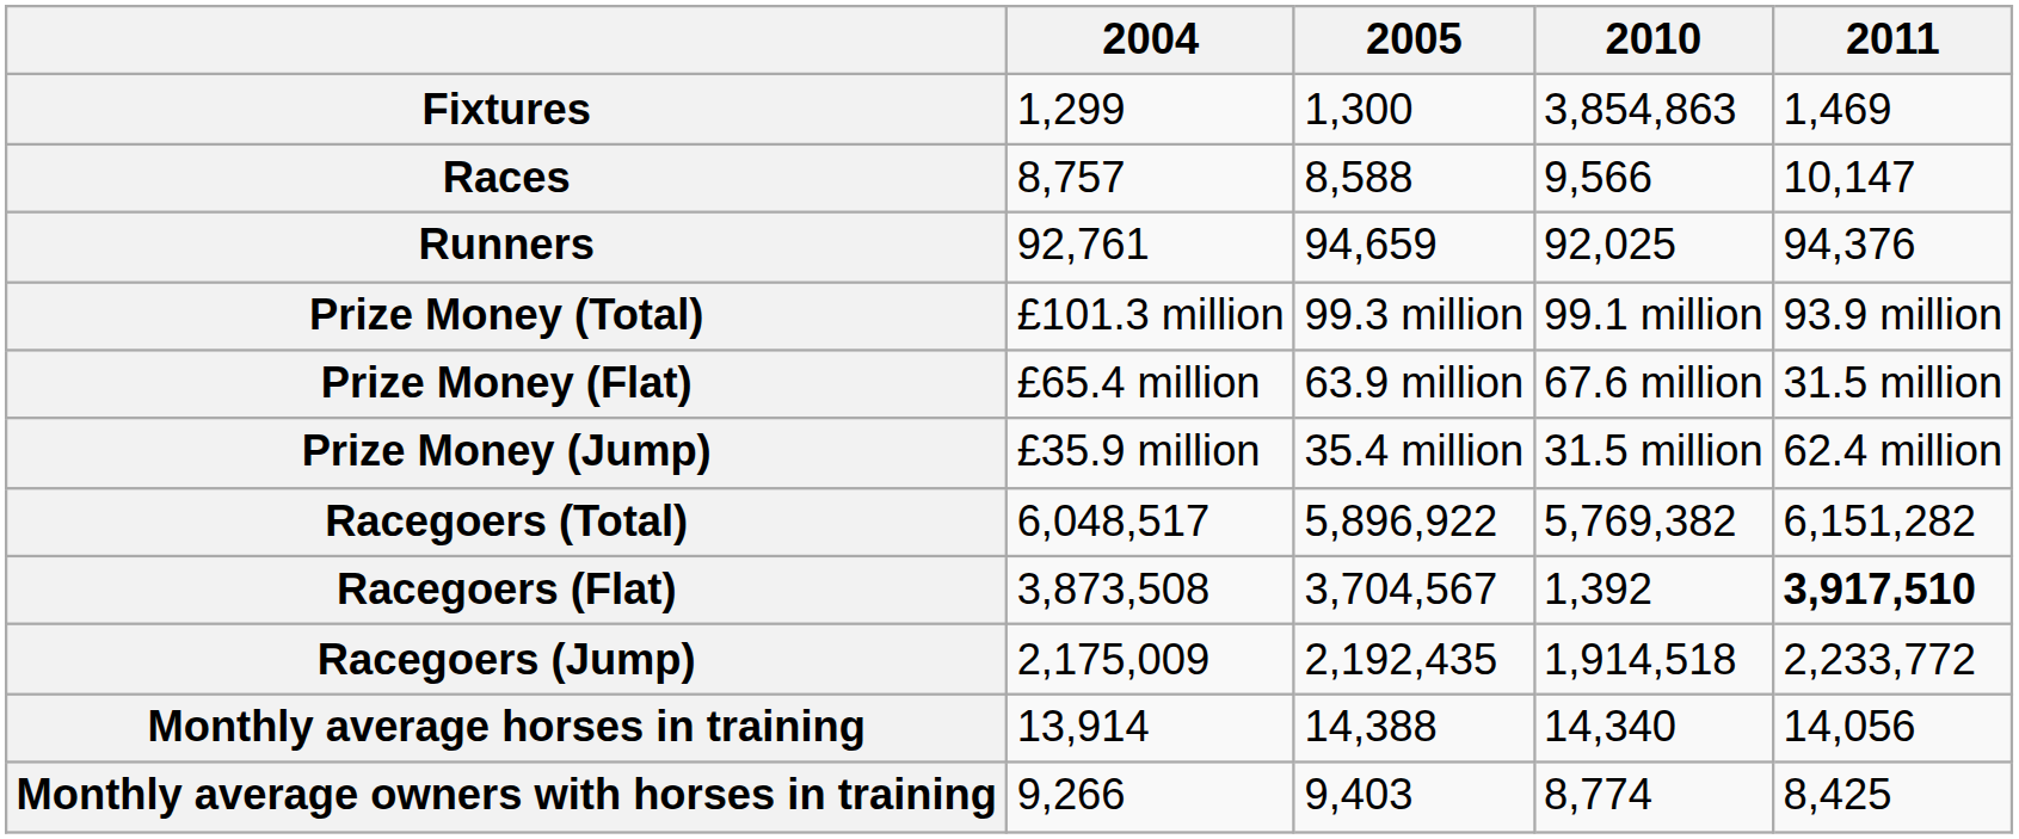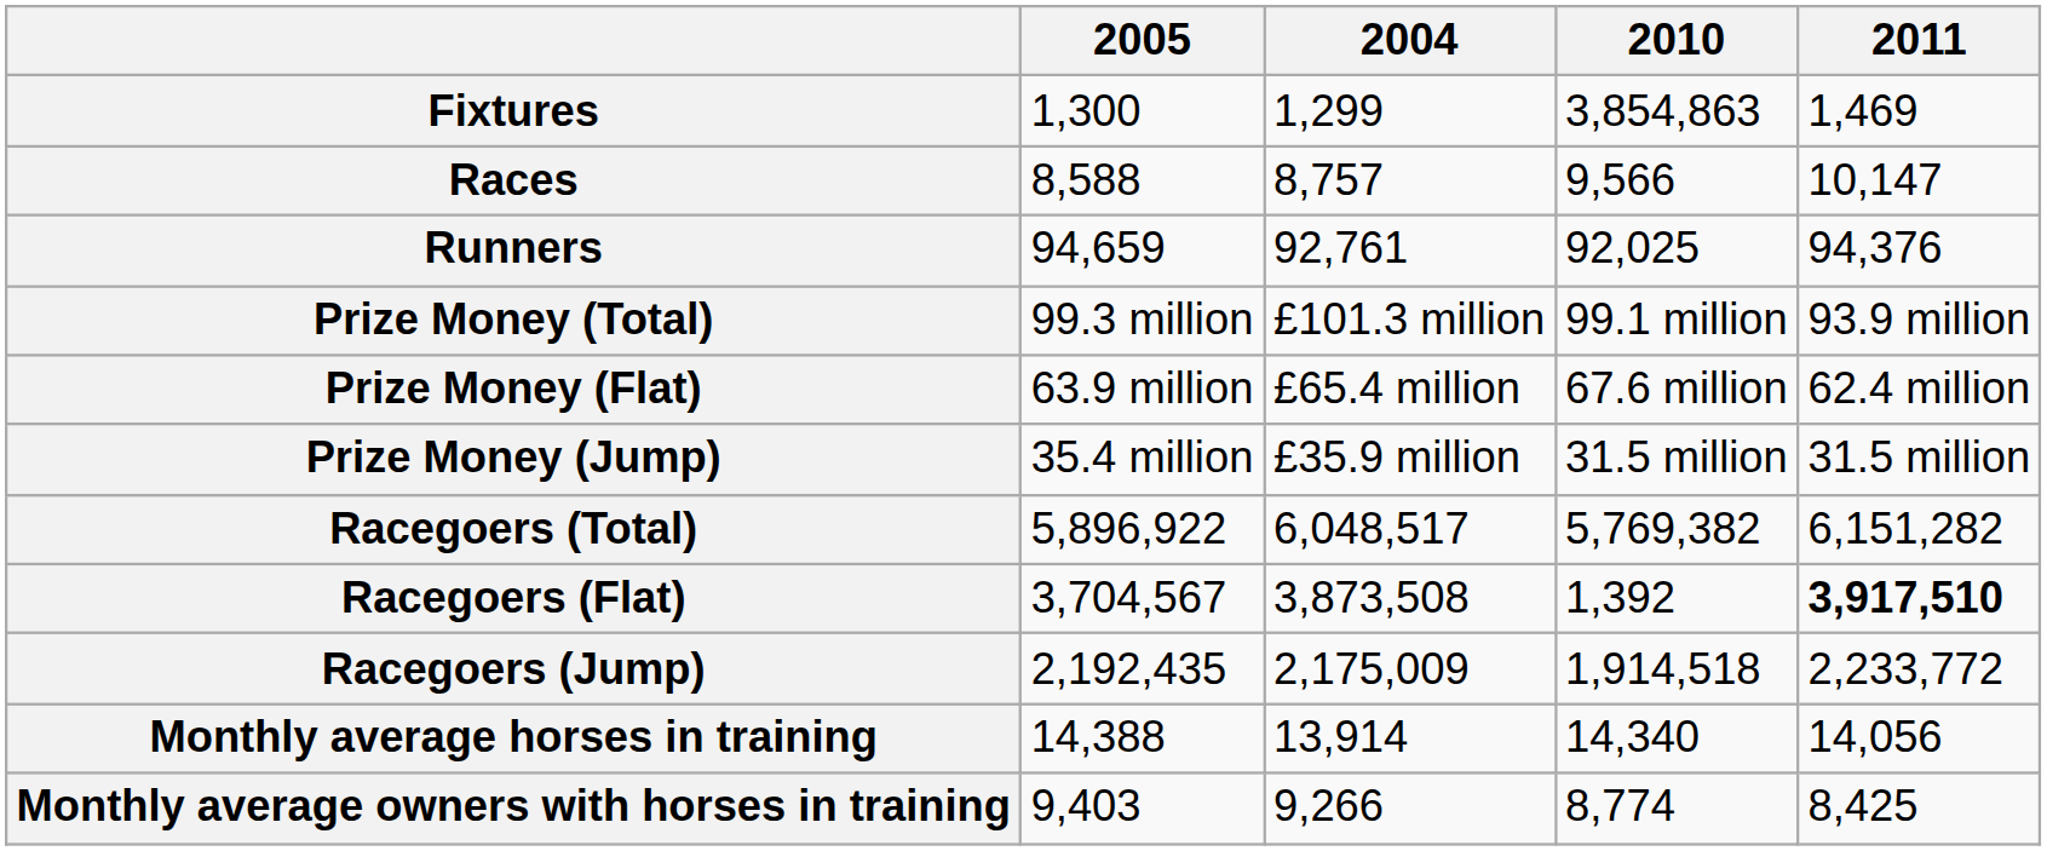columns swapped: 2004 <-> 2005
Prize Money (Flat) | 2011: 31.5 million -> 62.4 million
Prize Money (Jump) | 2011: 62.4 million -> 31.5 million
